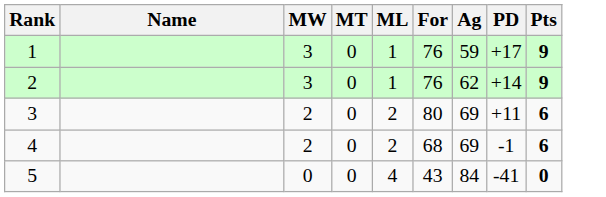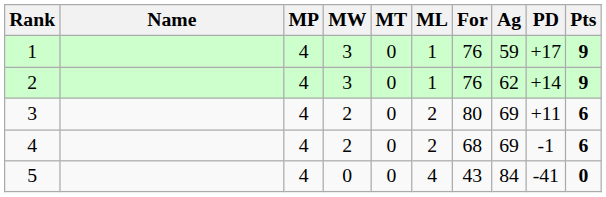+ column: MP | 4 | 4 | 4 | 4 | 4
